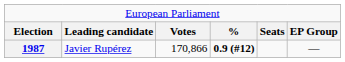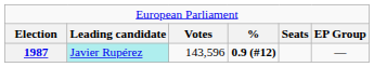1987 | column 2: no background -> paleturquoise background
1987 | column 3: 170,866 -> 143,596
